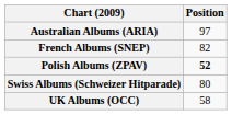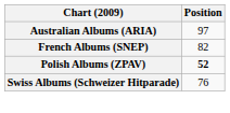Swiss Albums (Schweizer Hitparade) | Position: 80 -> 76
- row: UK Albums (OCC) | 58
